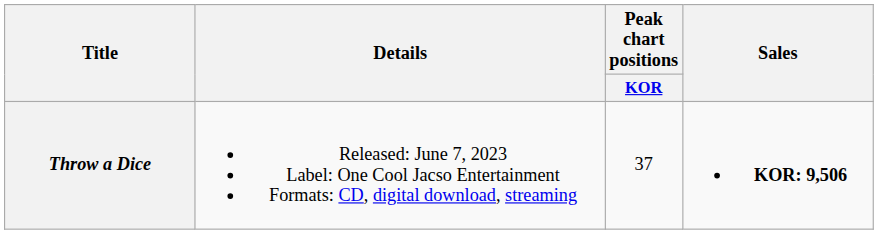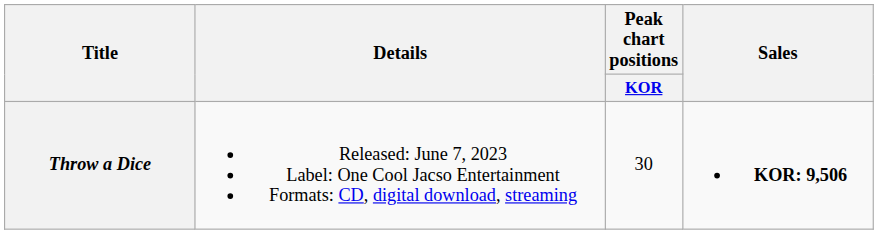Throw a Dice | Peak chart positions / KOR: 37 -> 30
